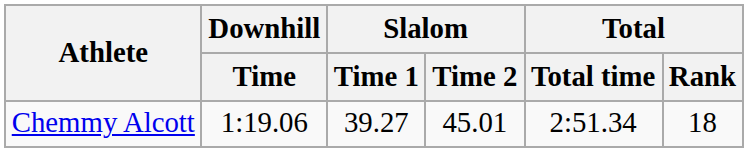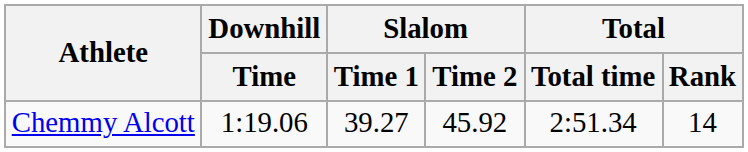Chemmy Alcott | Slalom / Time 2: 45.01 -> 45.92
Chemmy Alcott | Total / Rank: 18 -> 14
